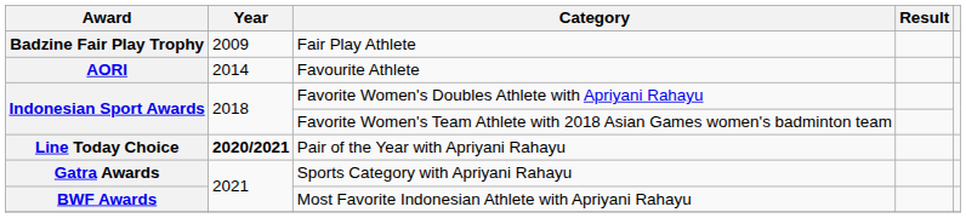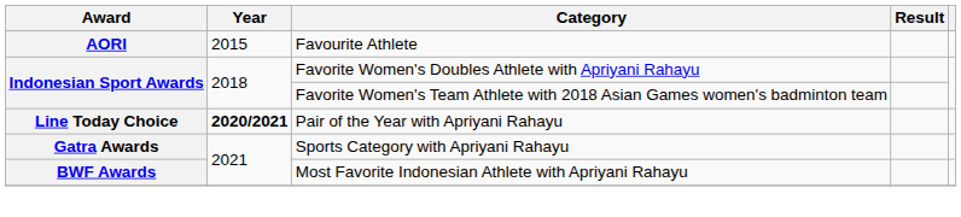- row: Badzine Fair Play Trophy | 2009 | Fair Play Athlete
Favourite Athlete | Year: 2014 -> 2015
